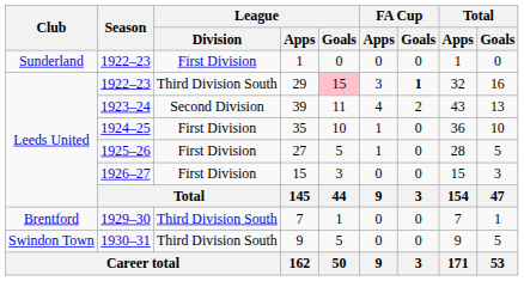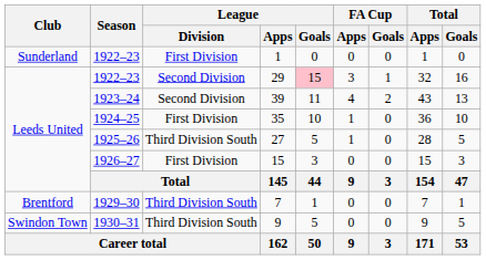29 | League / Division: Third Division South -> Second Division
29 | FA Cup / Goals: bold -> normal
27 | League / Division: First Division -> Third Division South
